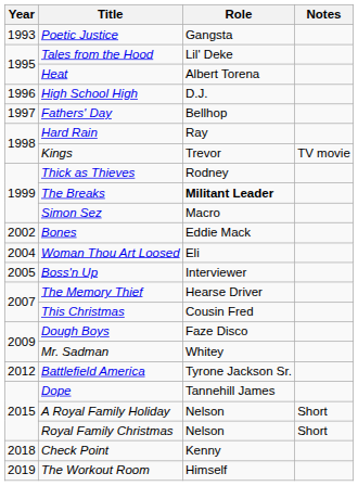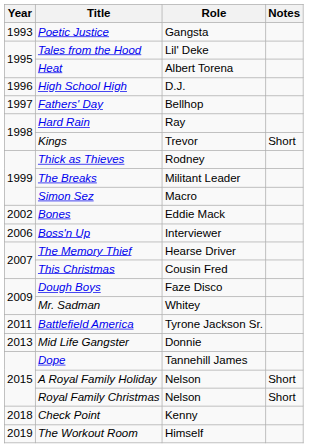Kings | Notes: TV movie -> Short
The Breaks | Role: bold -> normal
- row: 2004 | Woman Thou Art Loosed | Eli
Boss'n Up | Year: 2005 -> 2006
Battlefield America | Year: 2012 -> 2011
+ row: 2013 | Mid Life Gangster | Donnie
